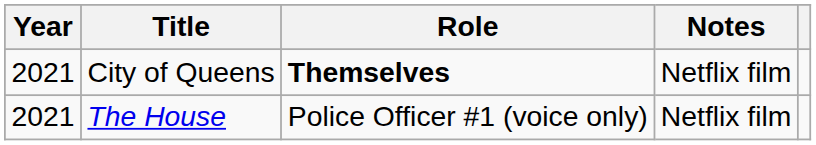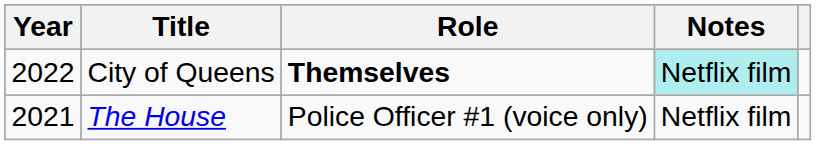City of Queens | Year: 2021 -> 2022
City of Queens | Notes: no background -> paleturquoise background
